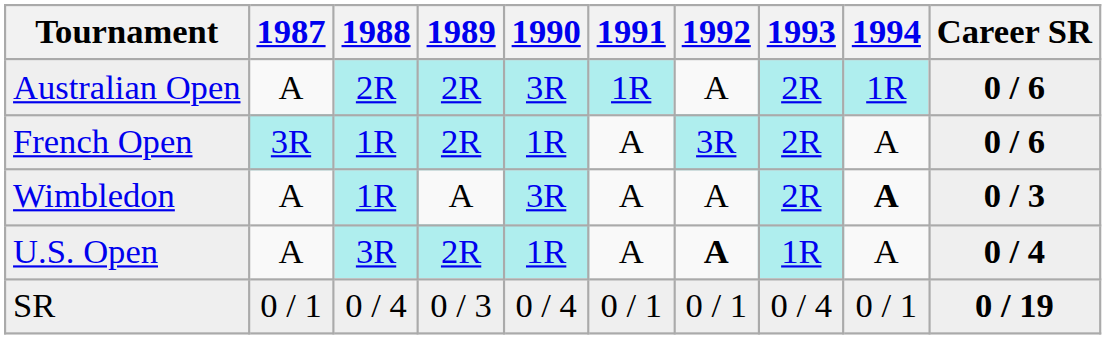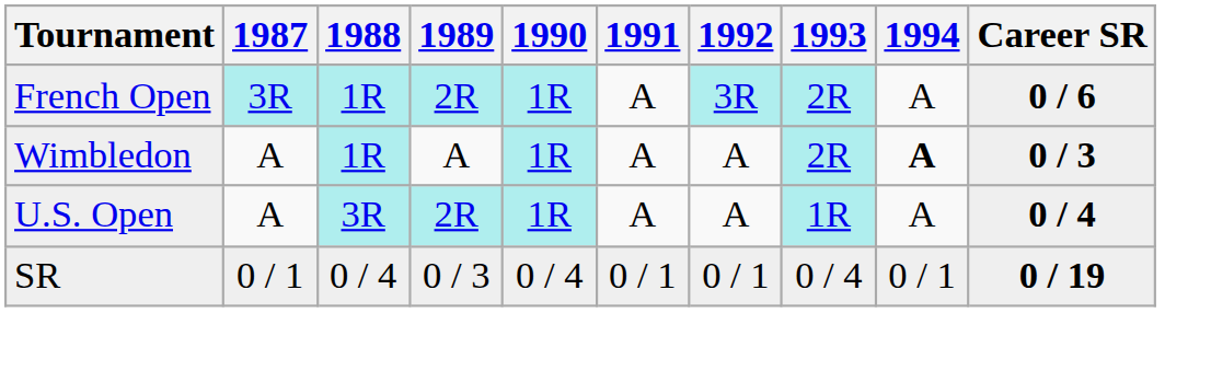- row: Australian Open | A | 2R | 2R | 3R | 1R | A | 2R | 1R | 0 / 6
Wimbledon | 1990: 3R -> 1R
U.S. Open | 1992: bold -> normal
